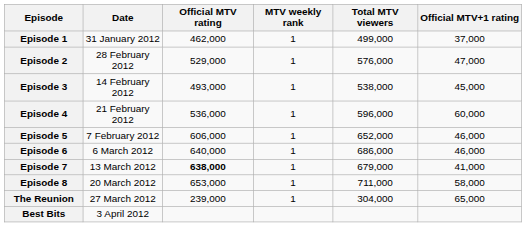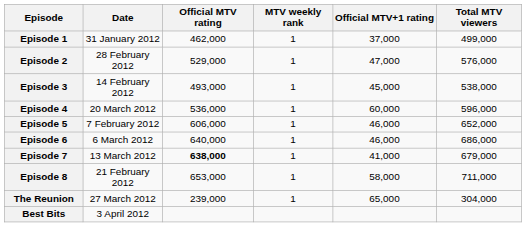columns swapped: Official MTV+1 rating <-> Total MTV viewers
Episode 4 | Date: 21 February 2012 -> 20 March 2012
Episode 8 | Date: 20 March 2012 -> 21 February 2012
